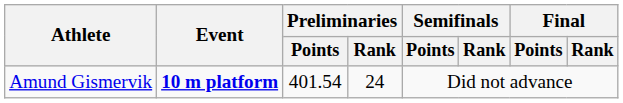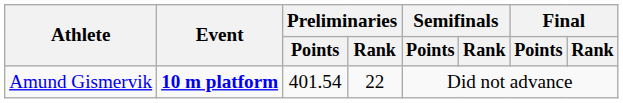Amund Gismervik | Preliminaries / Rank: 24 -> 22
